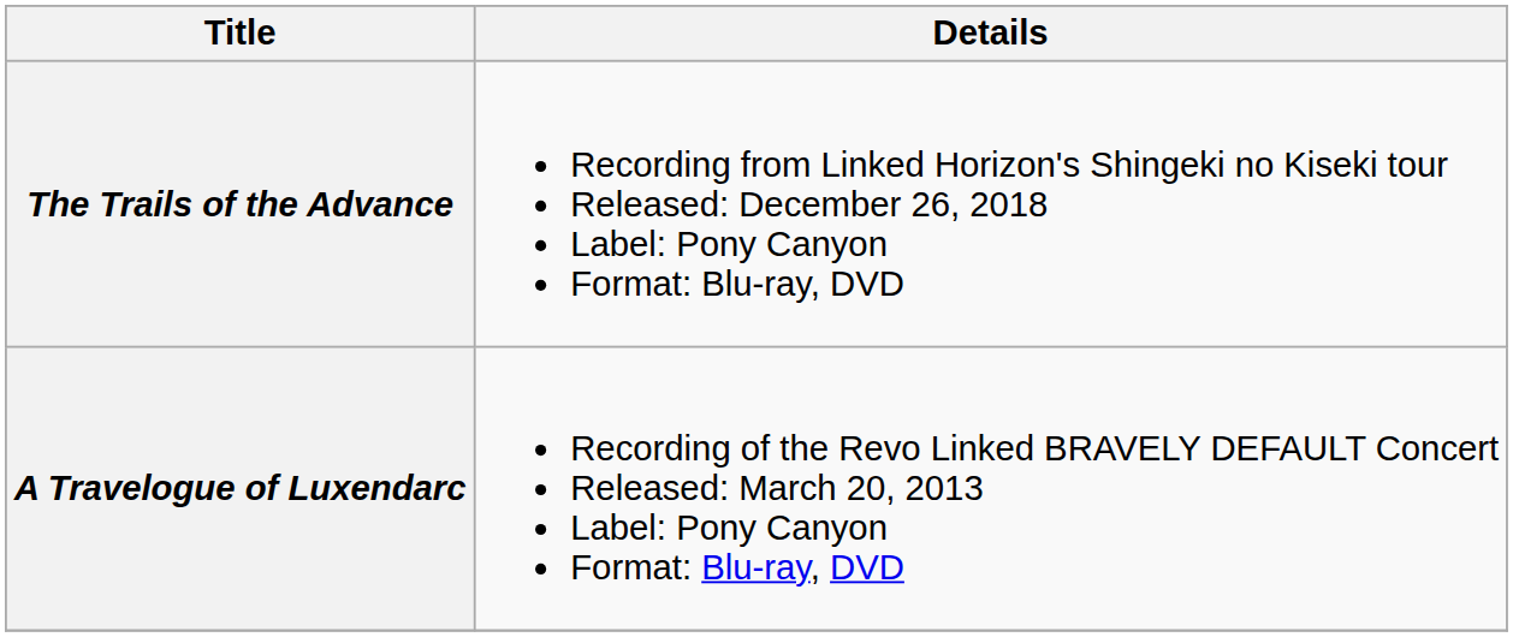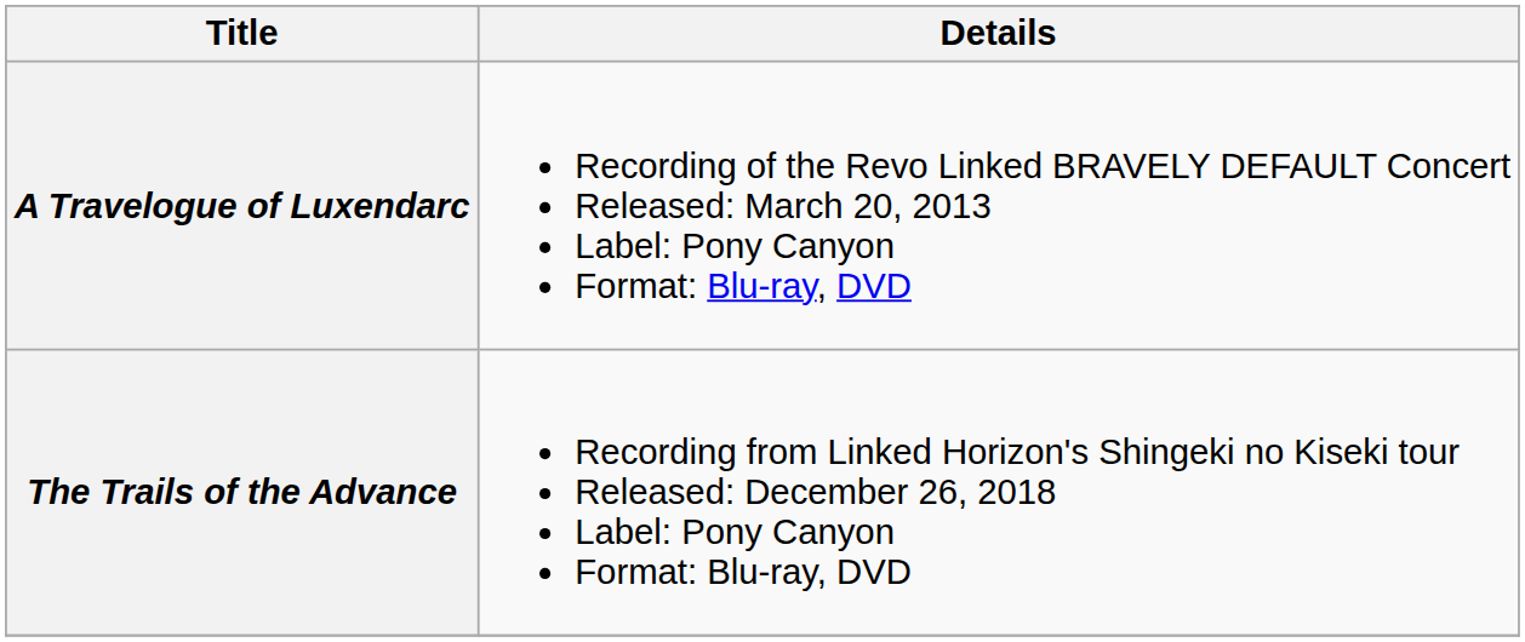rows swapped: A Travelogue of Luxendarc <-> The Trails of the Advance
